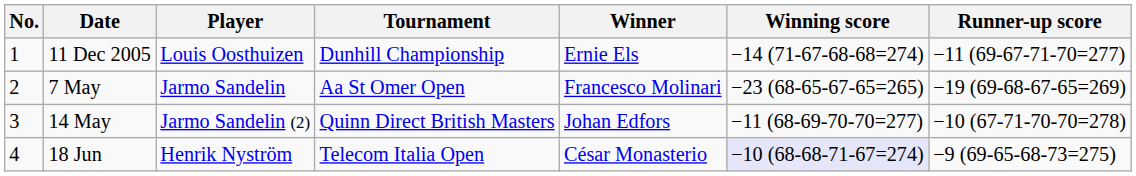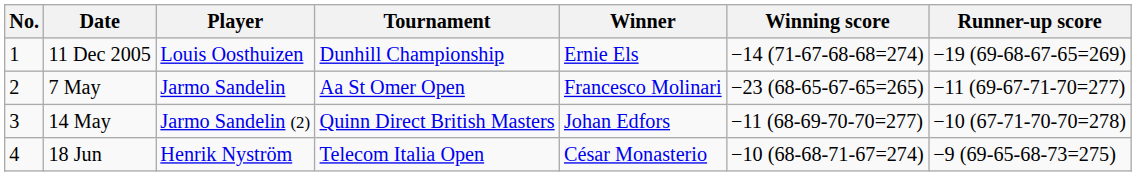11 Dec 2005 | Runner-up score: −11 (69-67-71-70=277) -> −19 (69-68-67-65=269)
7 May | Runner-up score: −19 (69-68-67-65=269) -> −11 (69-67-71-70=277)
18 Jun | Winning score: lavender background -> no background
